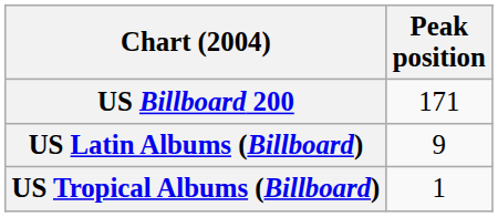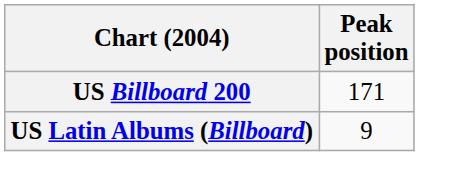- row: US Tropical Albums (Billboard) | 1
